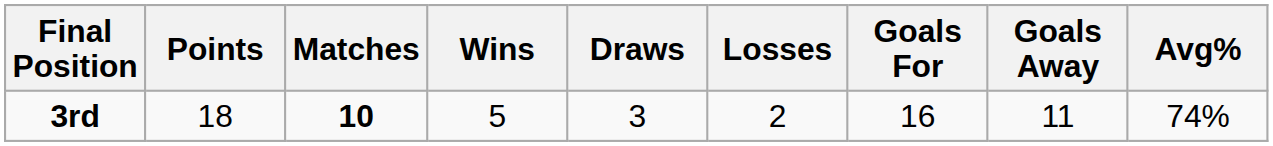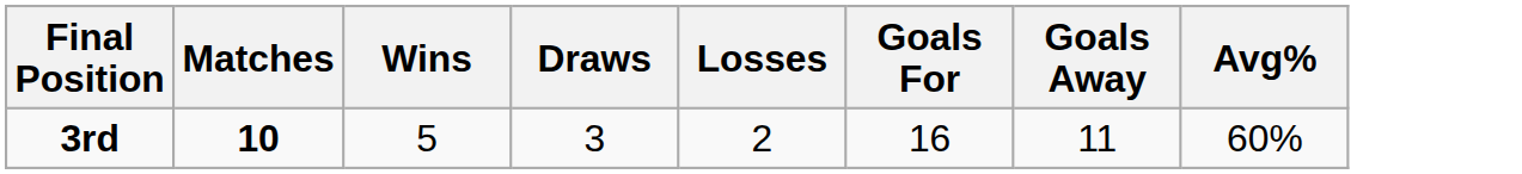- column: Points | 18
3rd | Avg%: 74% -> 60%
